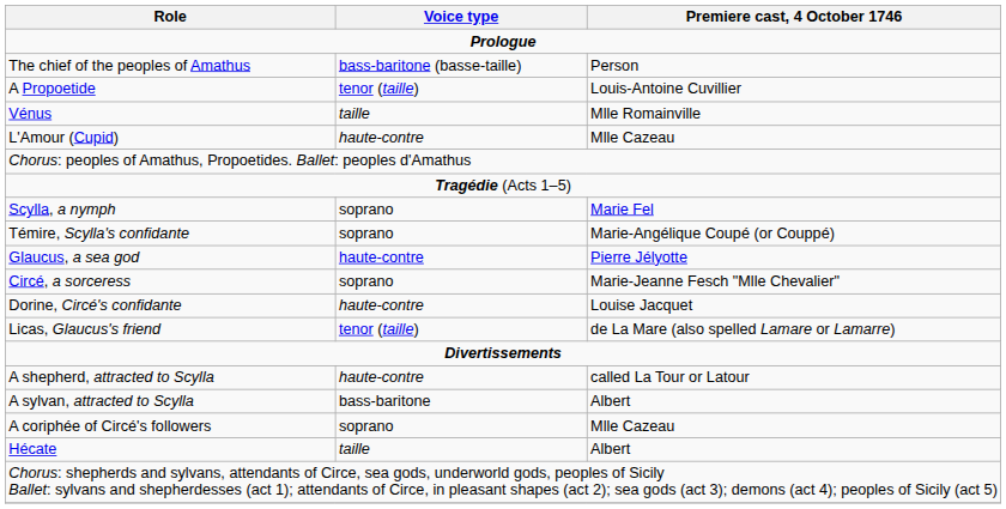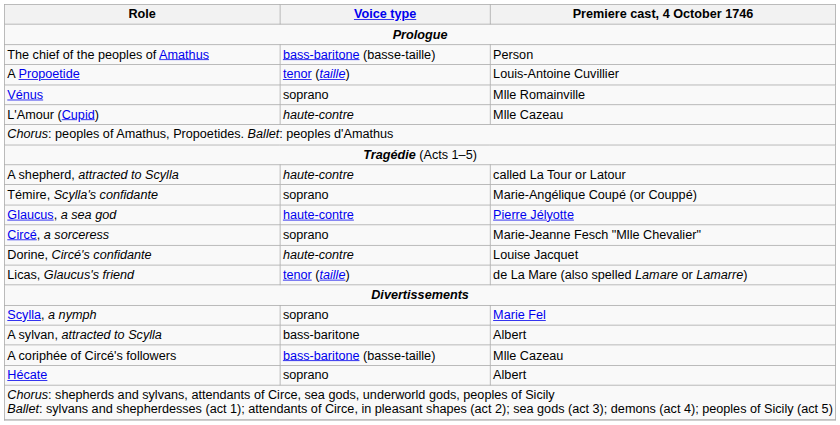Vénus | Voice type: taille -> soprano
rows swapped: Scylla, a nymph <-> A shepherd, attracted to Scylla
A coriphée of Circé's followers | Voice type: soprano -> bass-baritone (basse-taille)
Hécate | Voice type: taille -> soprano
